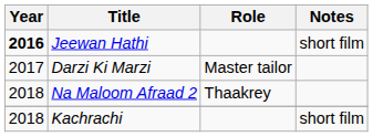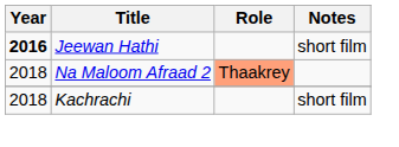- row: 2017 | Darzi Ki Marzi | Master tailor
Na Maloom Afraad 2 | Role: no background -> lightsalmon background
